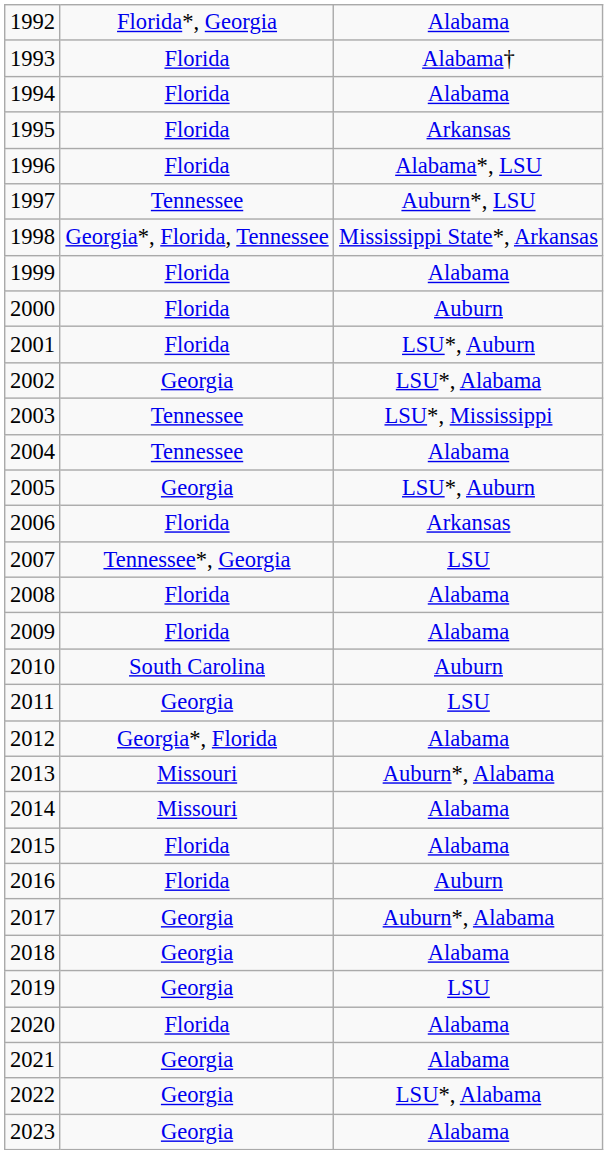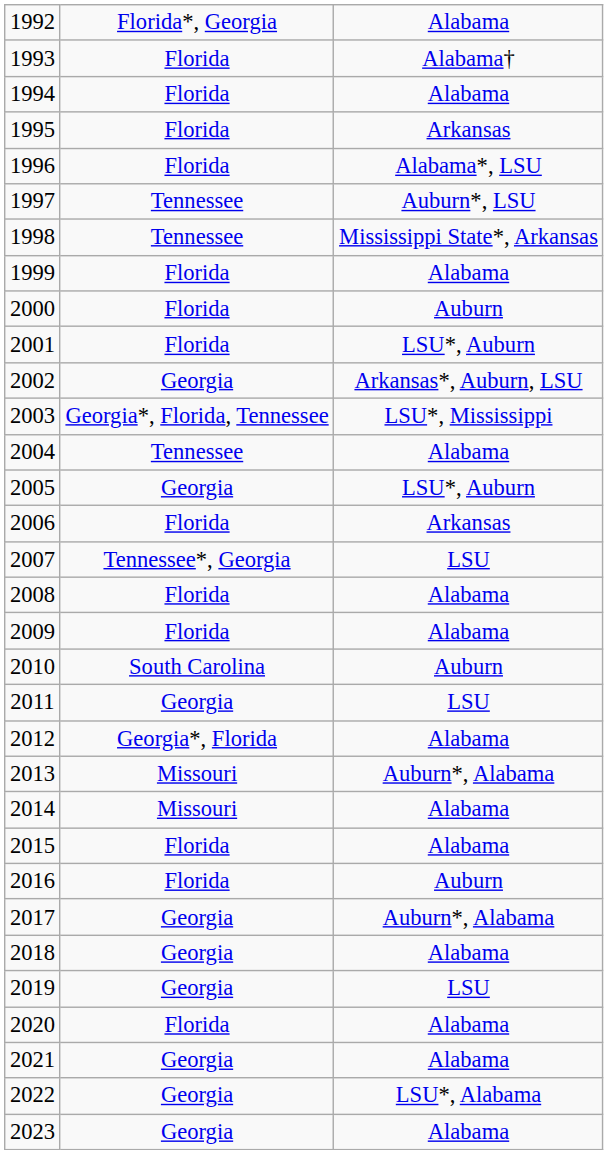1998 | column 2: Georgia*, Florida, Tennessee -> Tennessee
2002 | column 3: LSU*, Alabama -> Arkansas*, Auburn, LSU
2003 | column 2: Tennessee -> Georgia*, Florida, Tennessee
